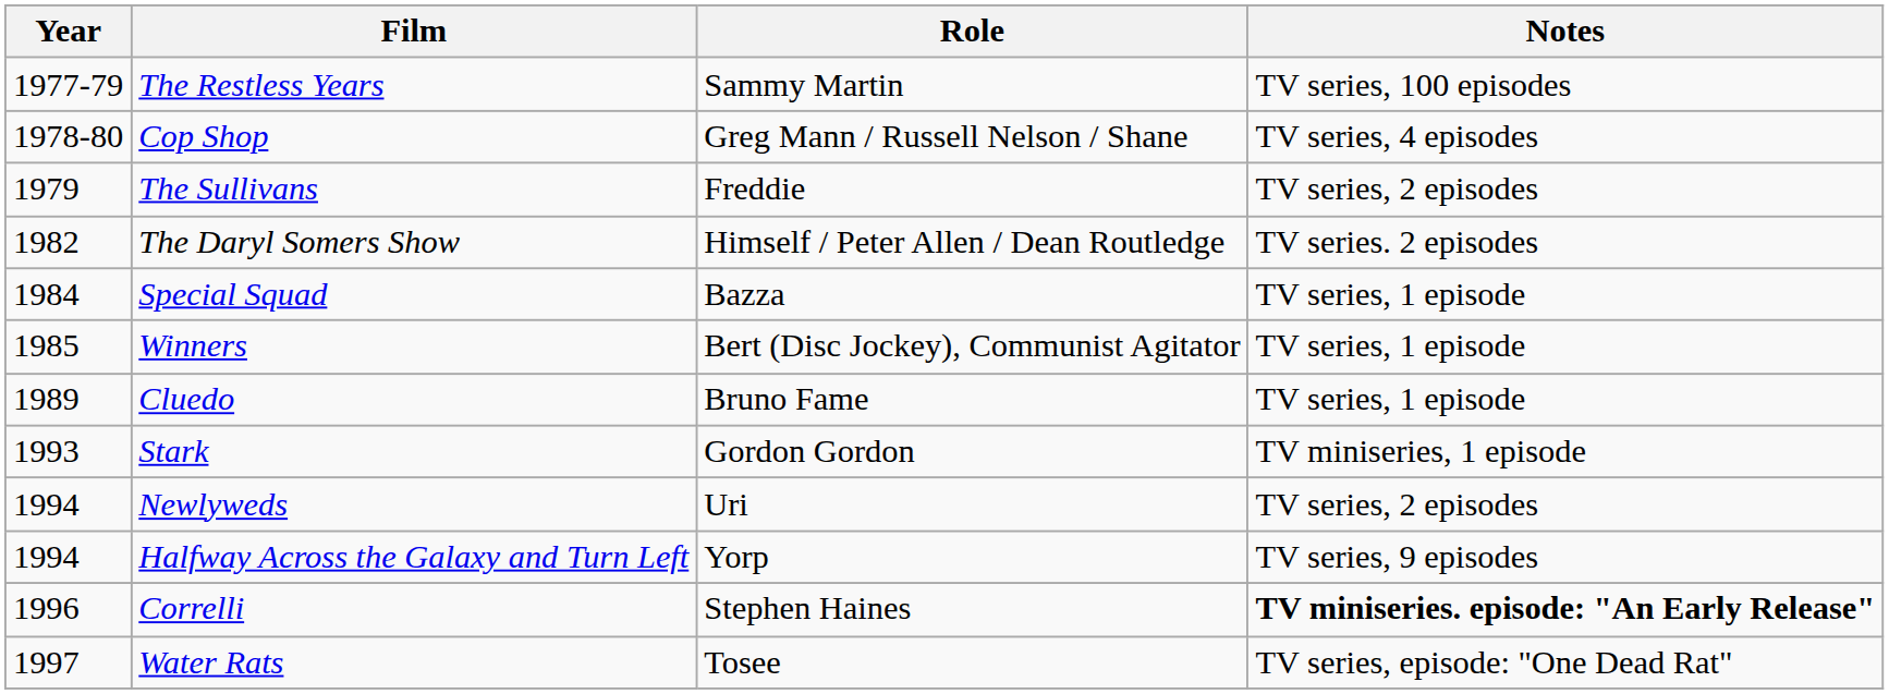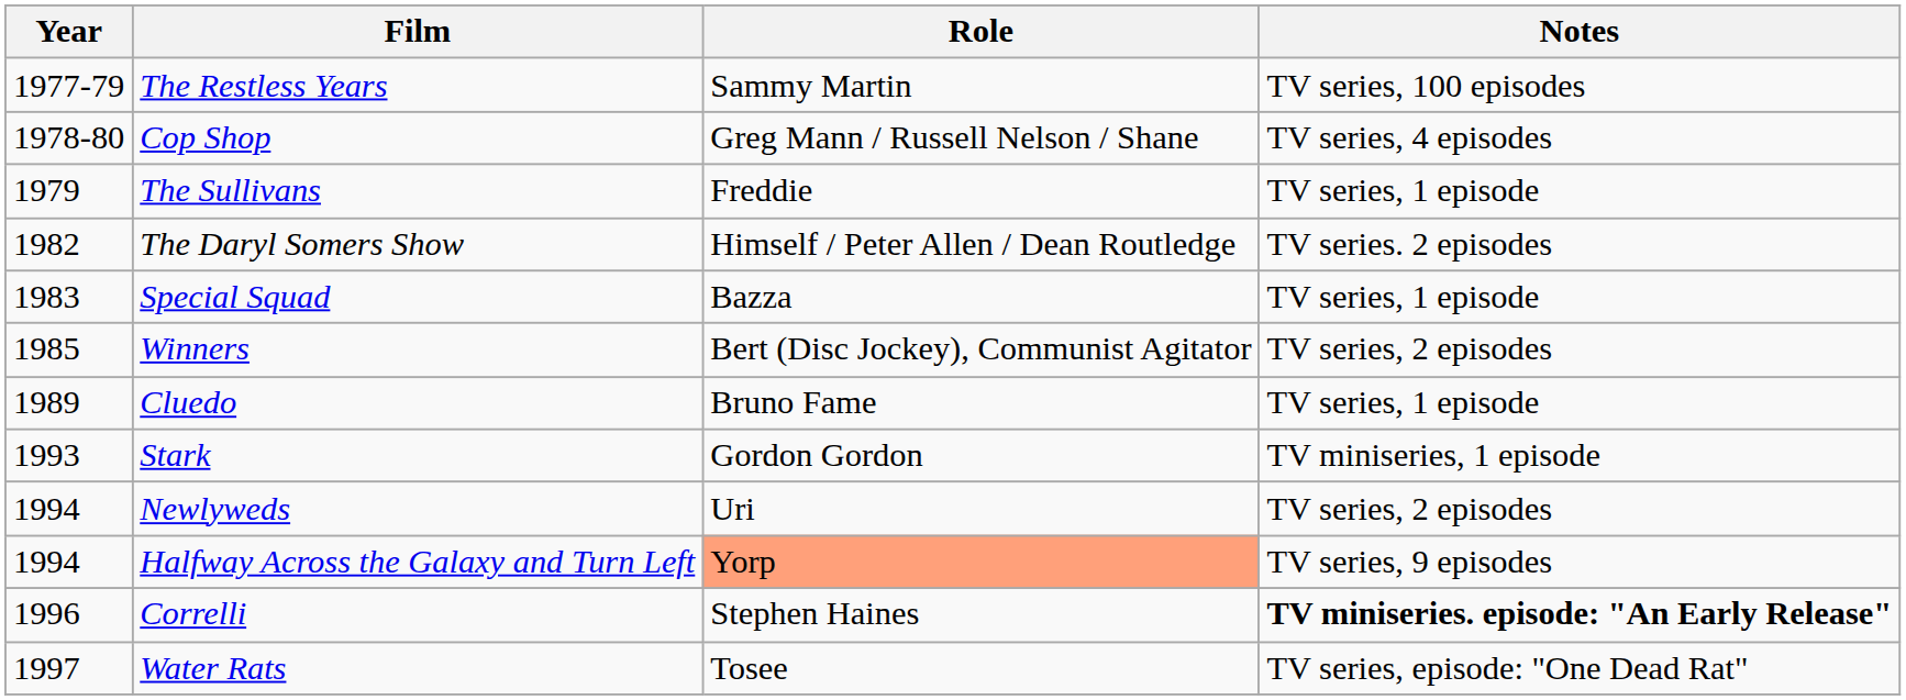The Sullivans | Notes: TV series, 2 episodes -> TV series, 1 episode
Special Squad | Year: 1984 -> 1983
Winners | Notes: TV series, 1 episode -> TV series, 2 episodes
Halfway Across the Galaxy and Turn Left | Role: no background -> lightsalmon background
